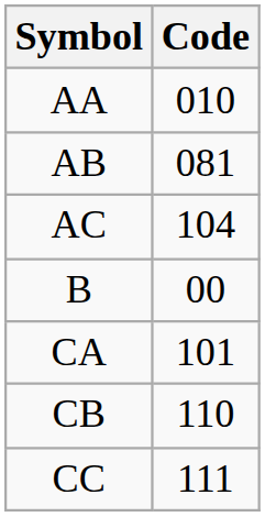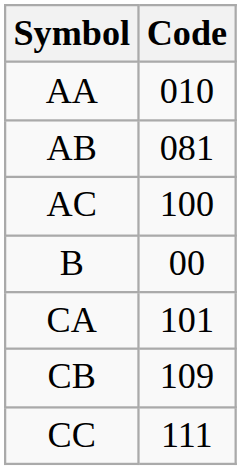AC | Code: 104 -> 100
CB | Code: 110 -> 109
